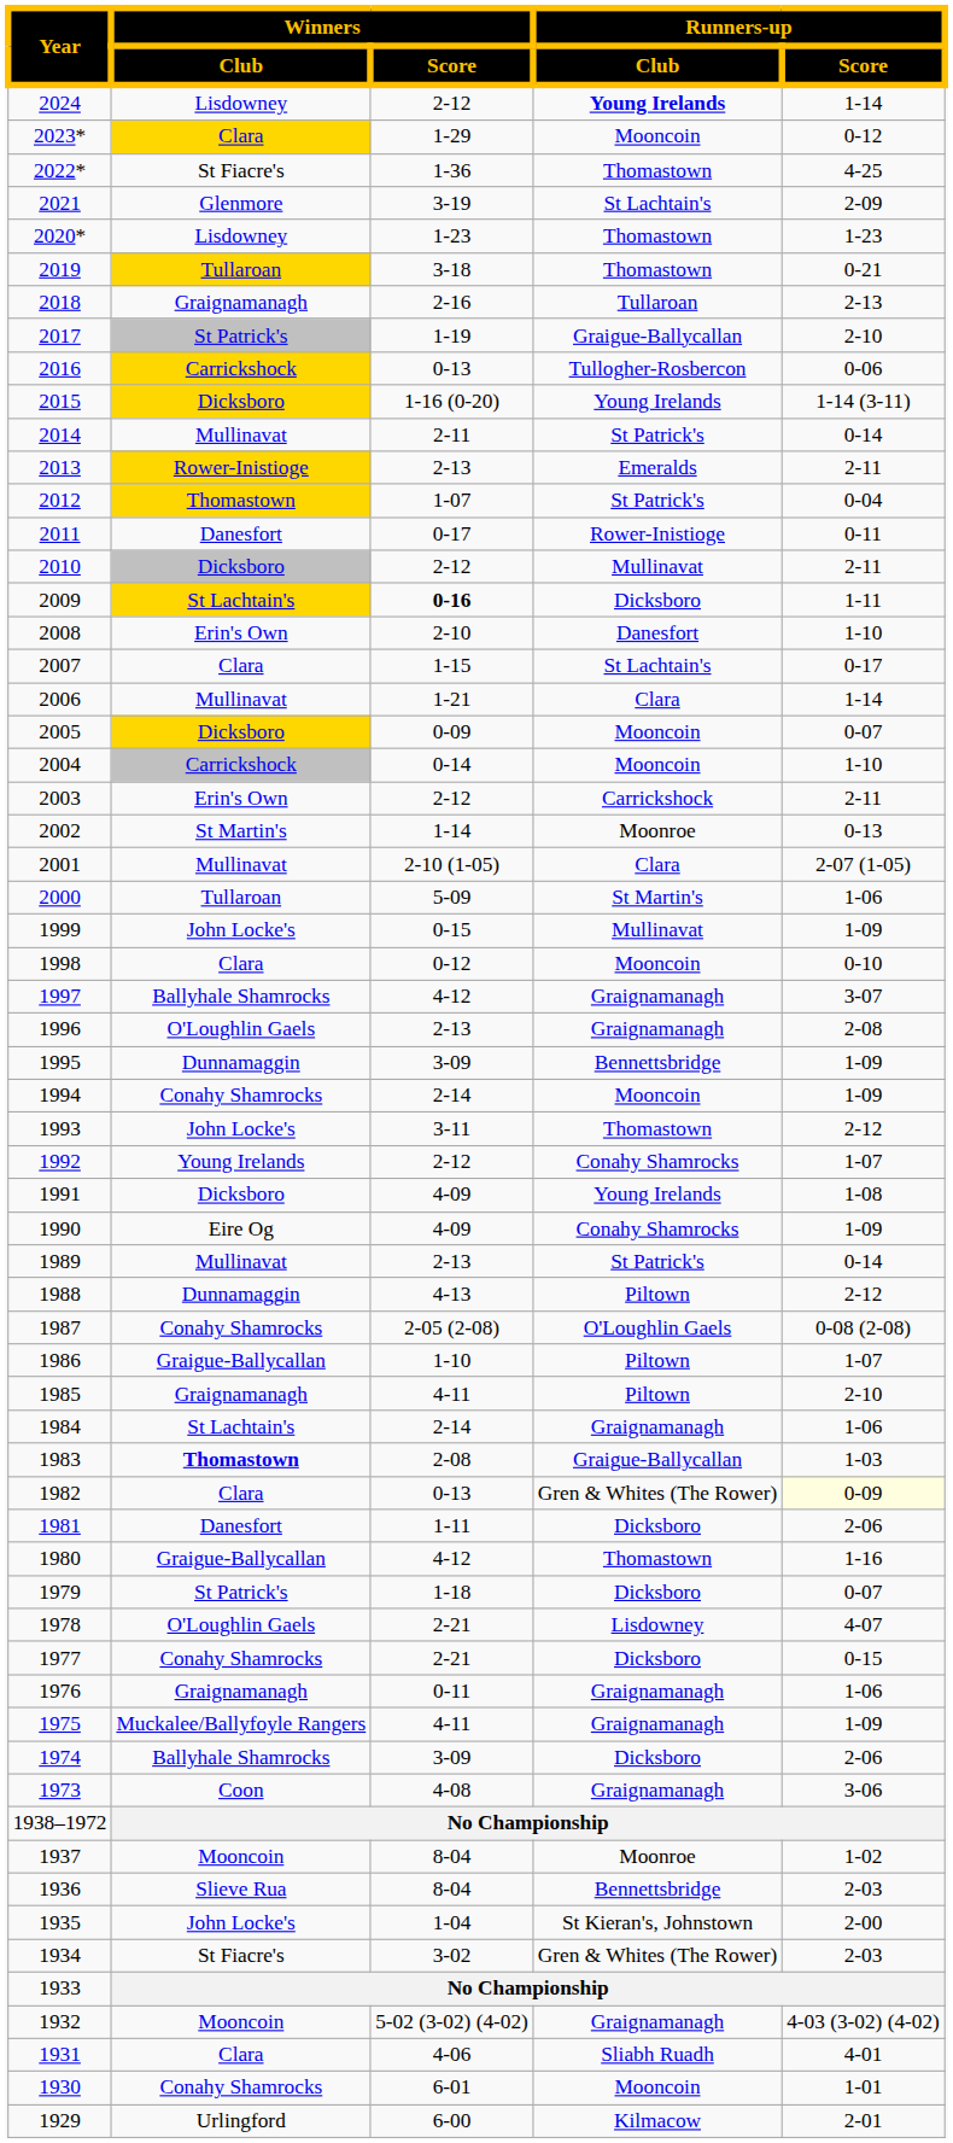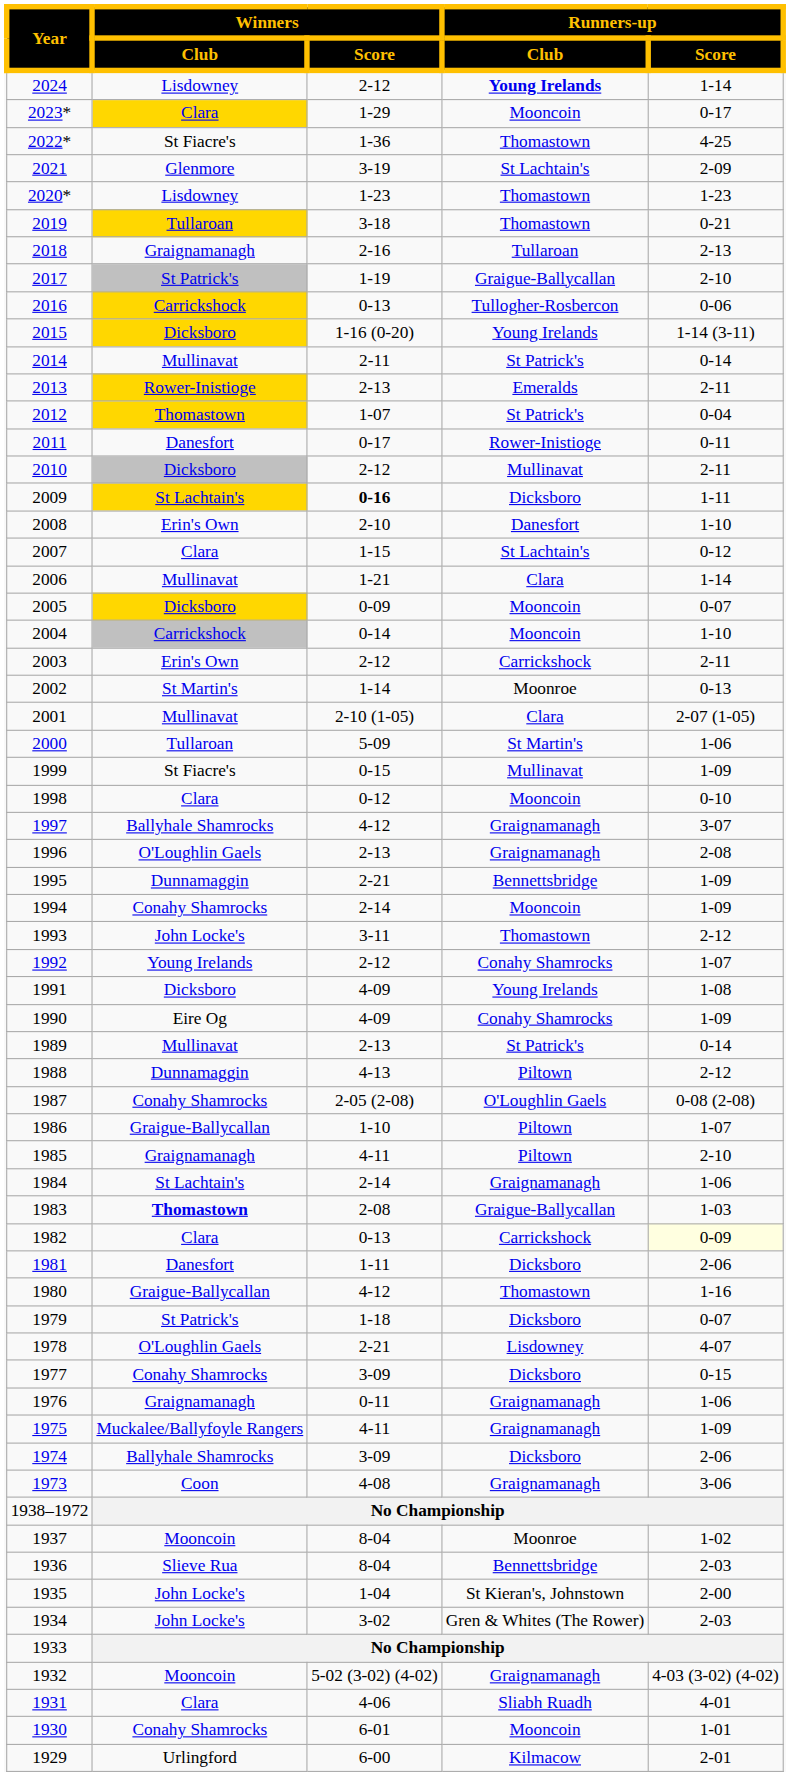2023* | Runners-up / Score: 0-12 -> 0-17
2007 | Runners-up / Score: 0-17 -> 0-12
1999 | Winners / Club: John Locke's -> St Fiacre's
1995 | Winners / Score: 3-09 -> 2-21
1982 | Runners-up / Club: Gren & Whites (The Rower) -> Carrickshock
1977 | Winners / Score: 2-21 -> 3-09
1934 | Winners / Club: St Fiacre's -> John Locke's
